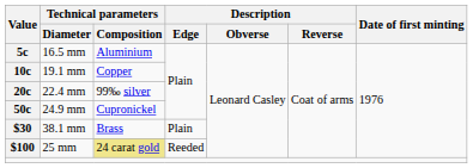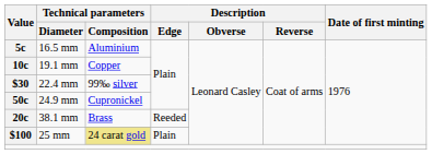22.4 mm | Value: 20c -> $30
38.1 mm | Value: $30 -> 20c
38.1 mm | Description / Edge: Plain -> Reeded
25 mm | Description / Edge: Reeded -> Plain
